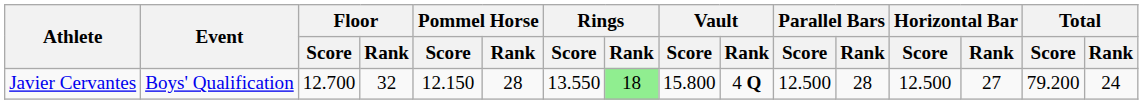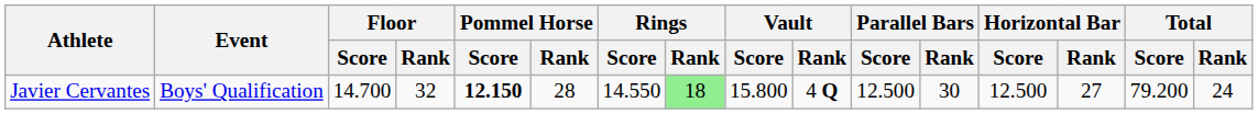Javier Cervantes | Floor / Score: 12.700 -> 14.700
Javier Cervantes | Pommel Horse / Score: normal -> bold
Javier Cervantes | Rings / Score: 13.550 -> 14.550
Javier Cervantes | Parallel Bars / Rank: 28 -> 30
